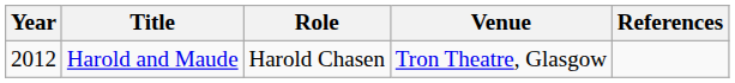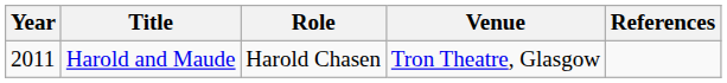Harold and Maude | Year: 2012 -> 2011
